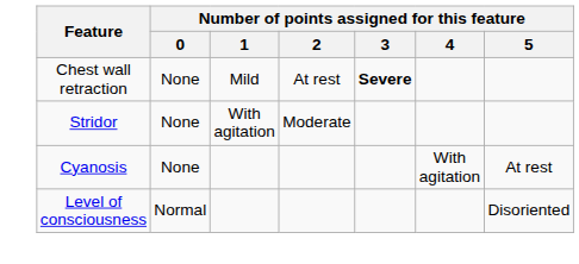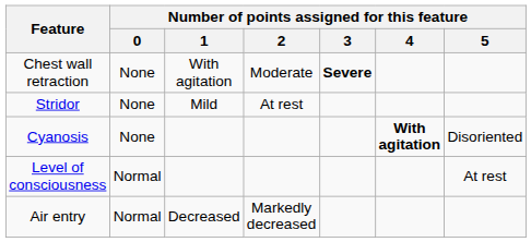Chest wall retraction | Number of points assigned for this feature / 1: Mild -> With agitation
Chest wall retraction | Number of points assigned for this feature / 2: At rest -> Moderate
Stridor | Number of points assigned for this feature / 1: With agitation -> Mild
Stridor | Number of points assigned for this feature / 2: Moderate -> At rest
Cyanosis | Number of points assigned for this feature / 4: normal -> bold
Cyanosis | Number of points assigned for this feature / 5: At rest -> Disoriented
Level of consciousness | Number of points assigned for this feature / 5: Disoriented -> At rest
+ row: Air entry | Normal | Decreased | Markedly decreased
